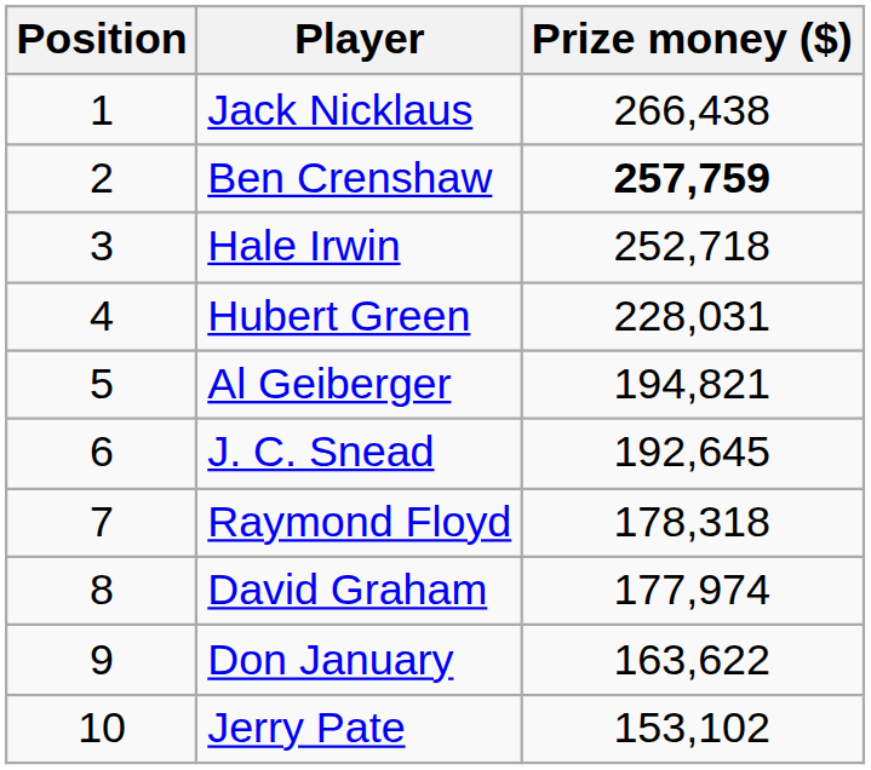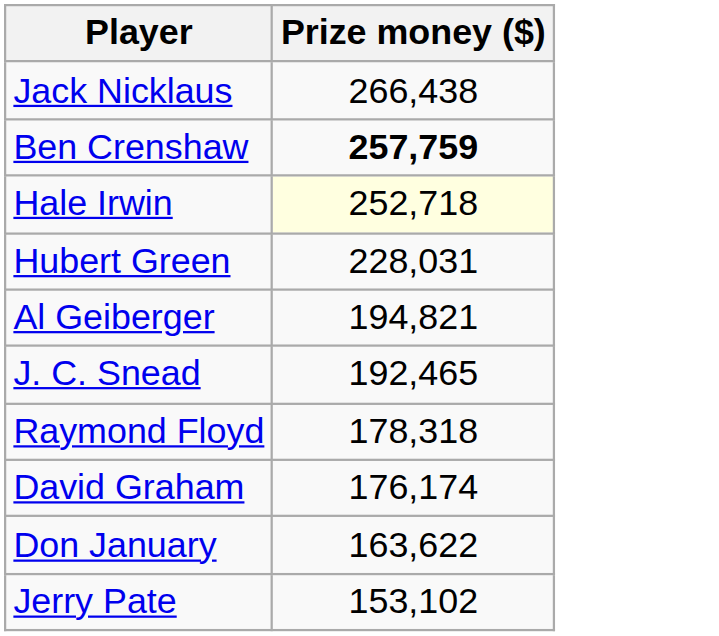- column: Position | 1 | 2 | 3 | 4 | 5 | 6 | 7 | 8 | 9 | 10
Hale Irwin | Prize money ($): no background -> lightyellow background
J. C. Snead | Prize money ($): 192,645 -> 192,465
David Graham | Prize money ($): 177,974 -> 176,174
